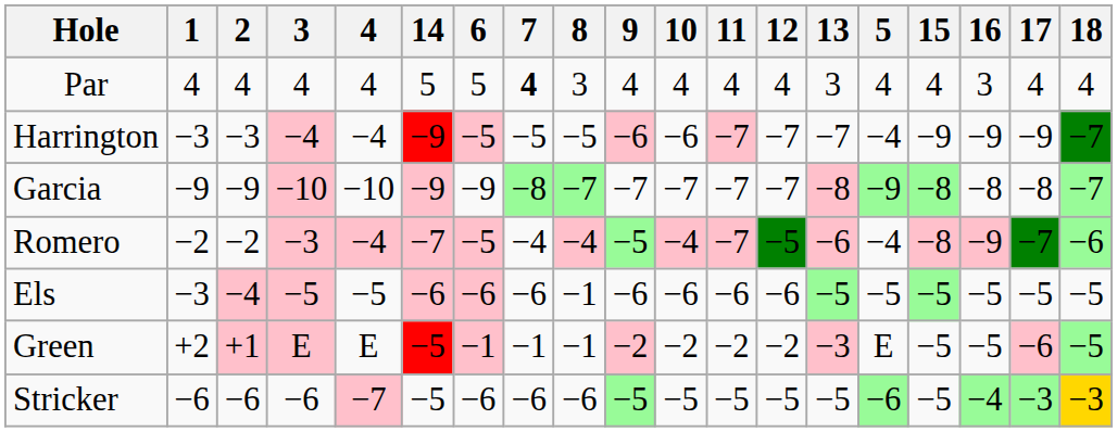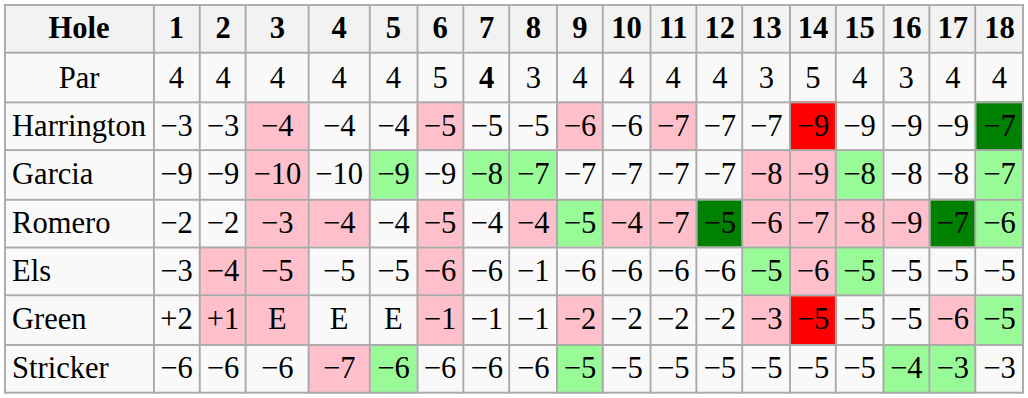columns swapped: 5 <-> 14
Stricker | 18: gold background -> no background
